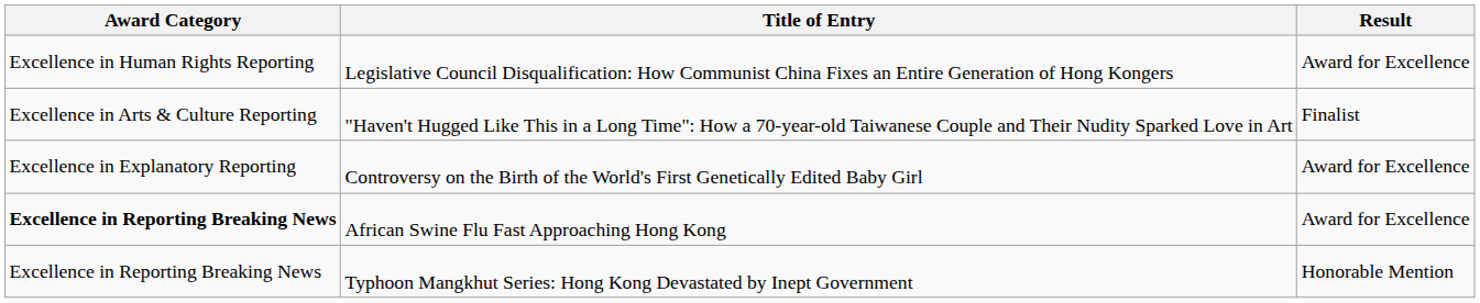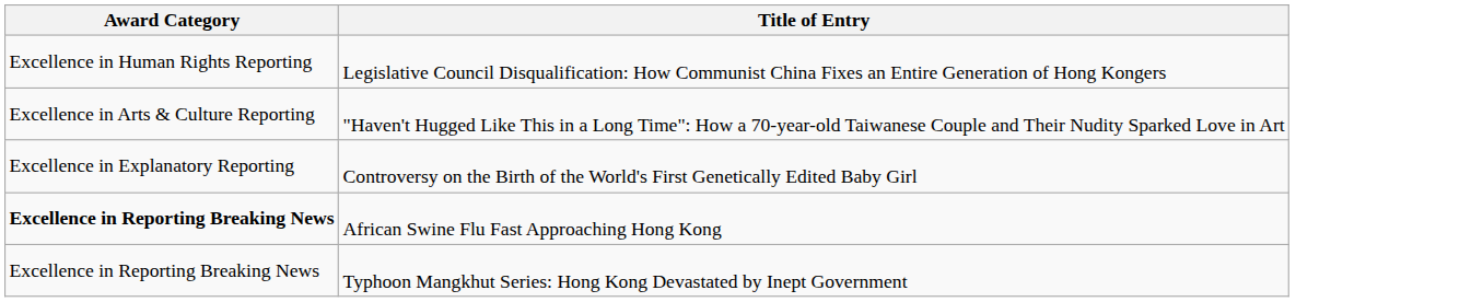- column: Result | Award for Excellence | Finalist | Award for Excellence | Award for Excellence | Honorable Mention
